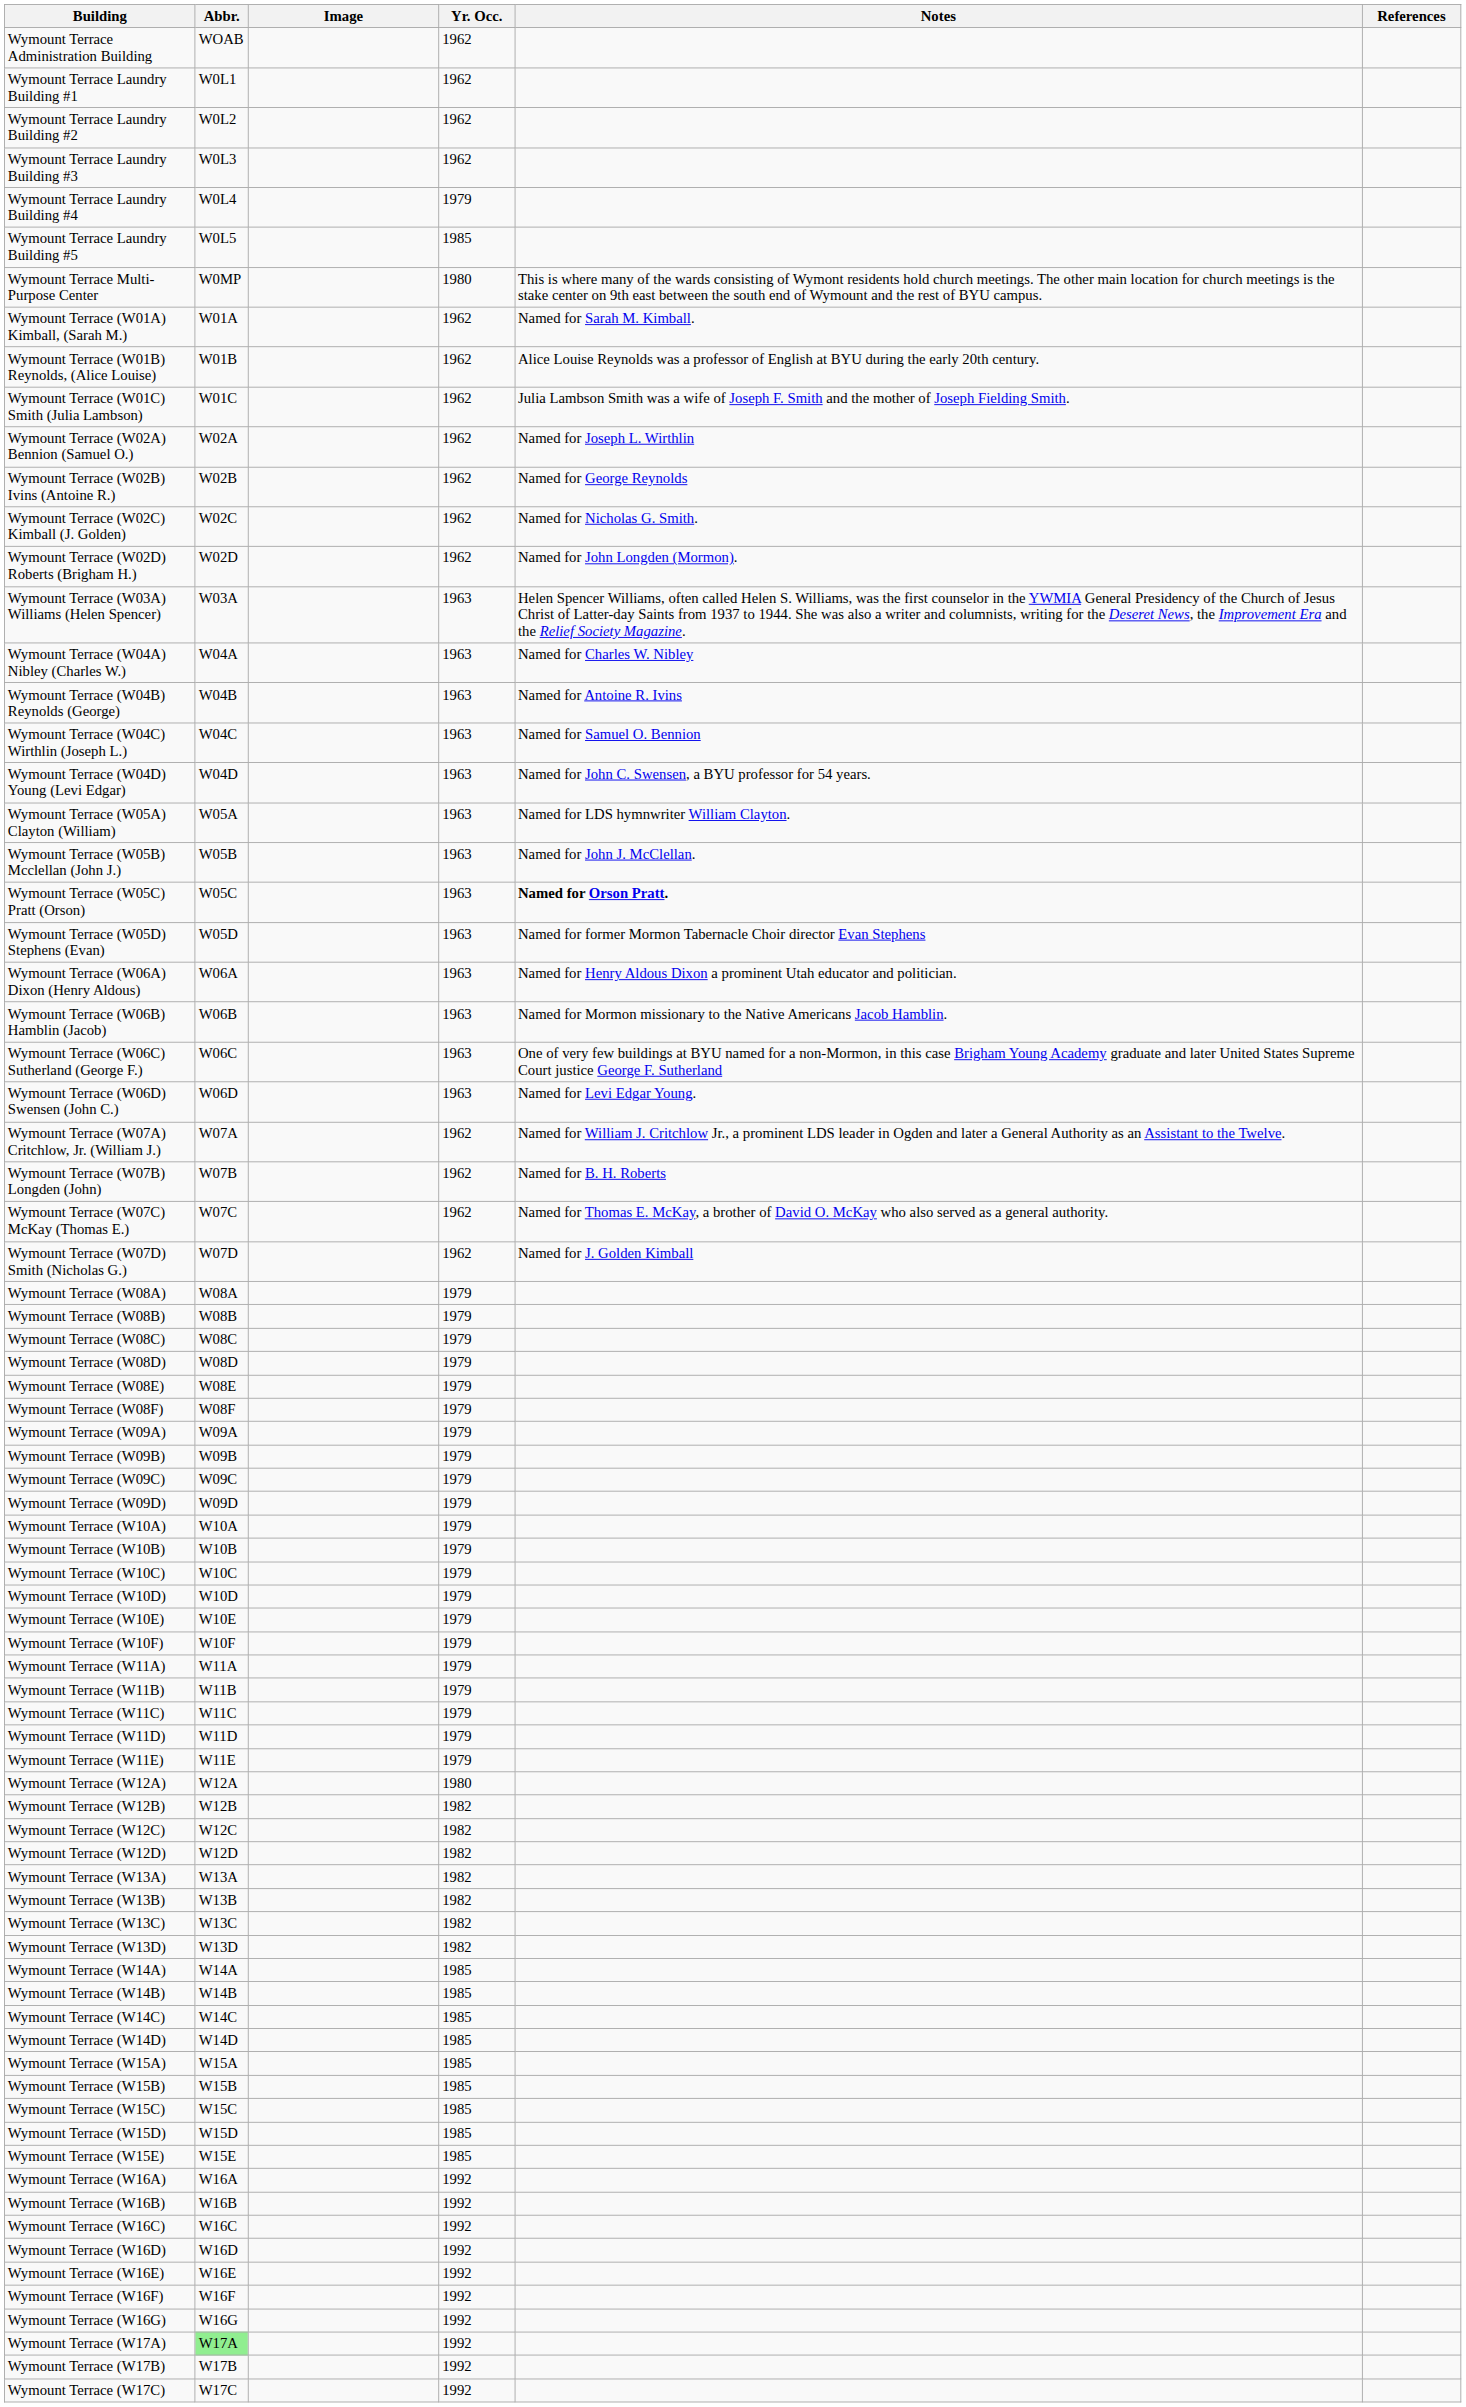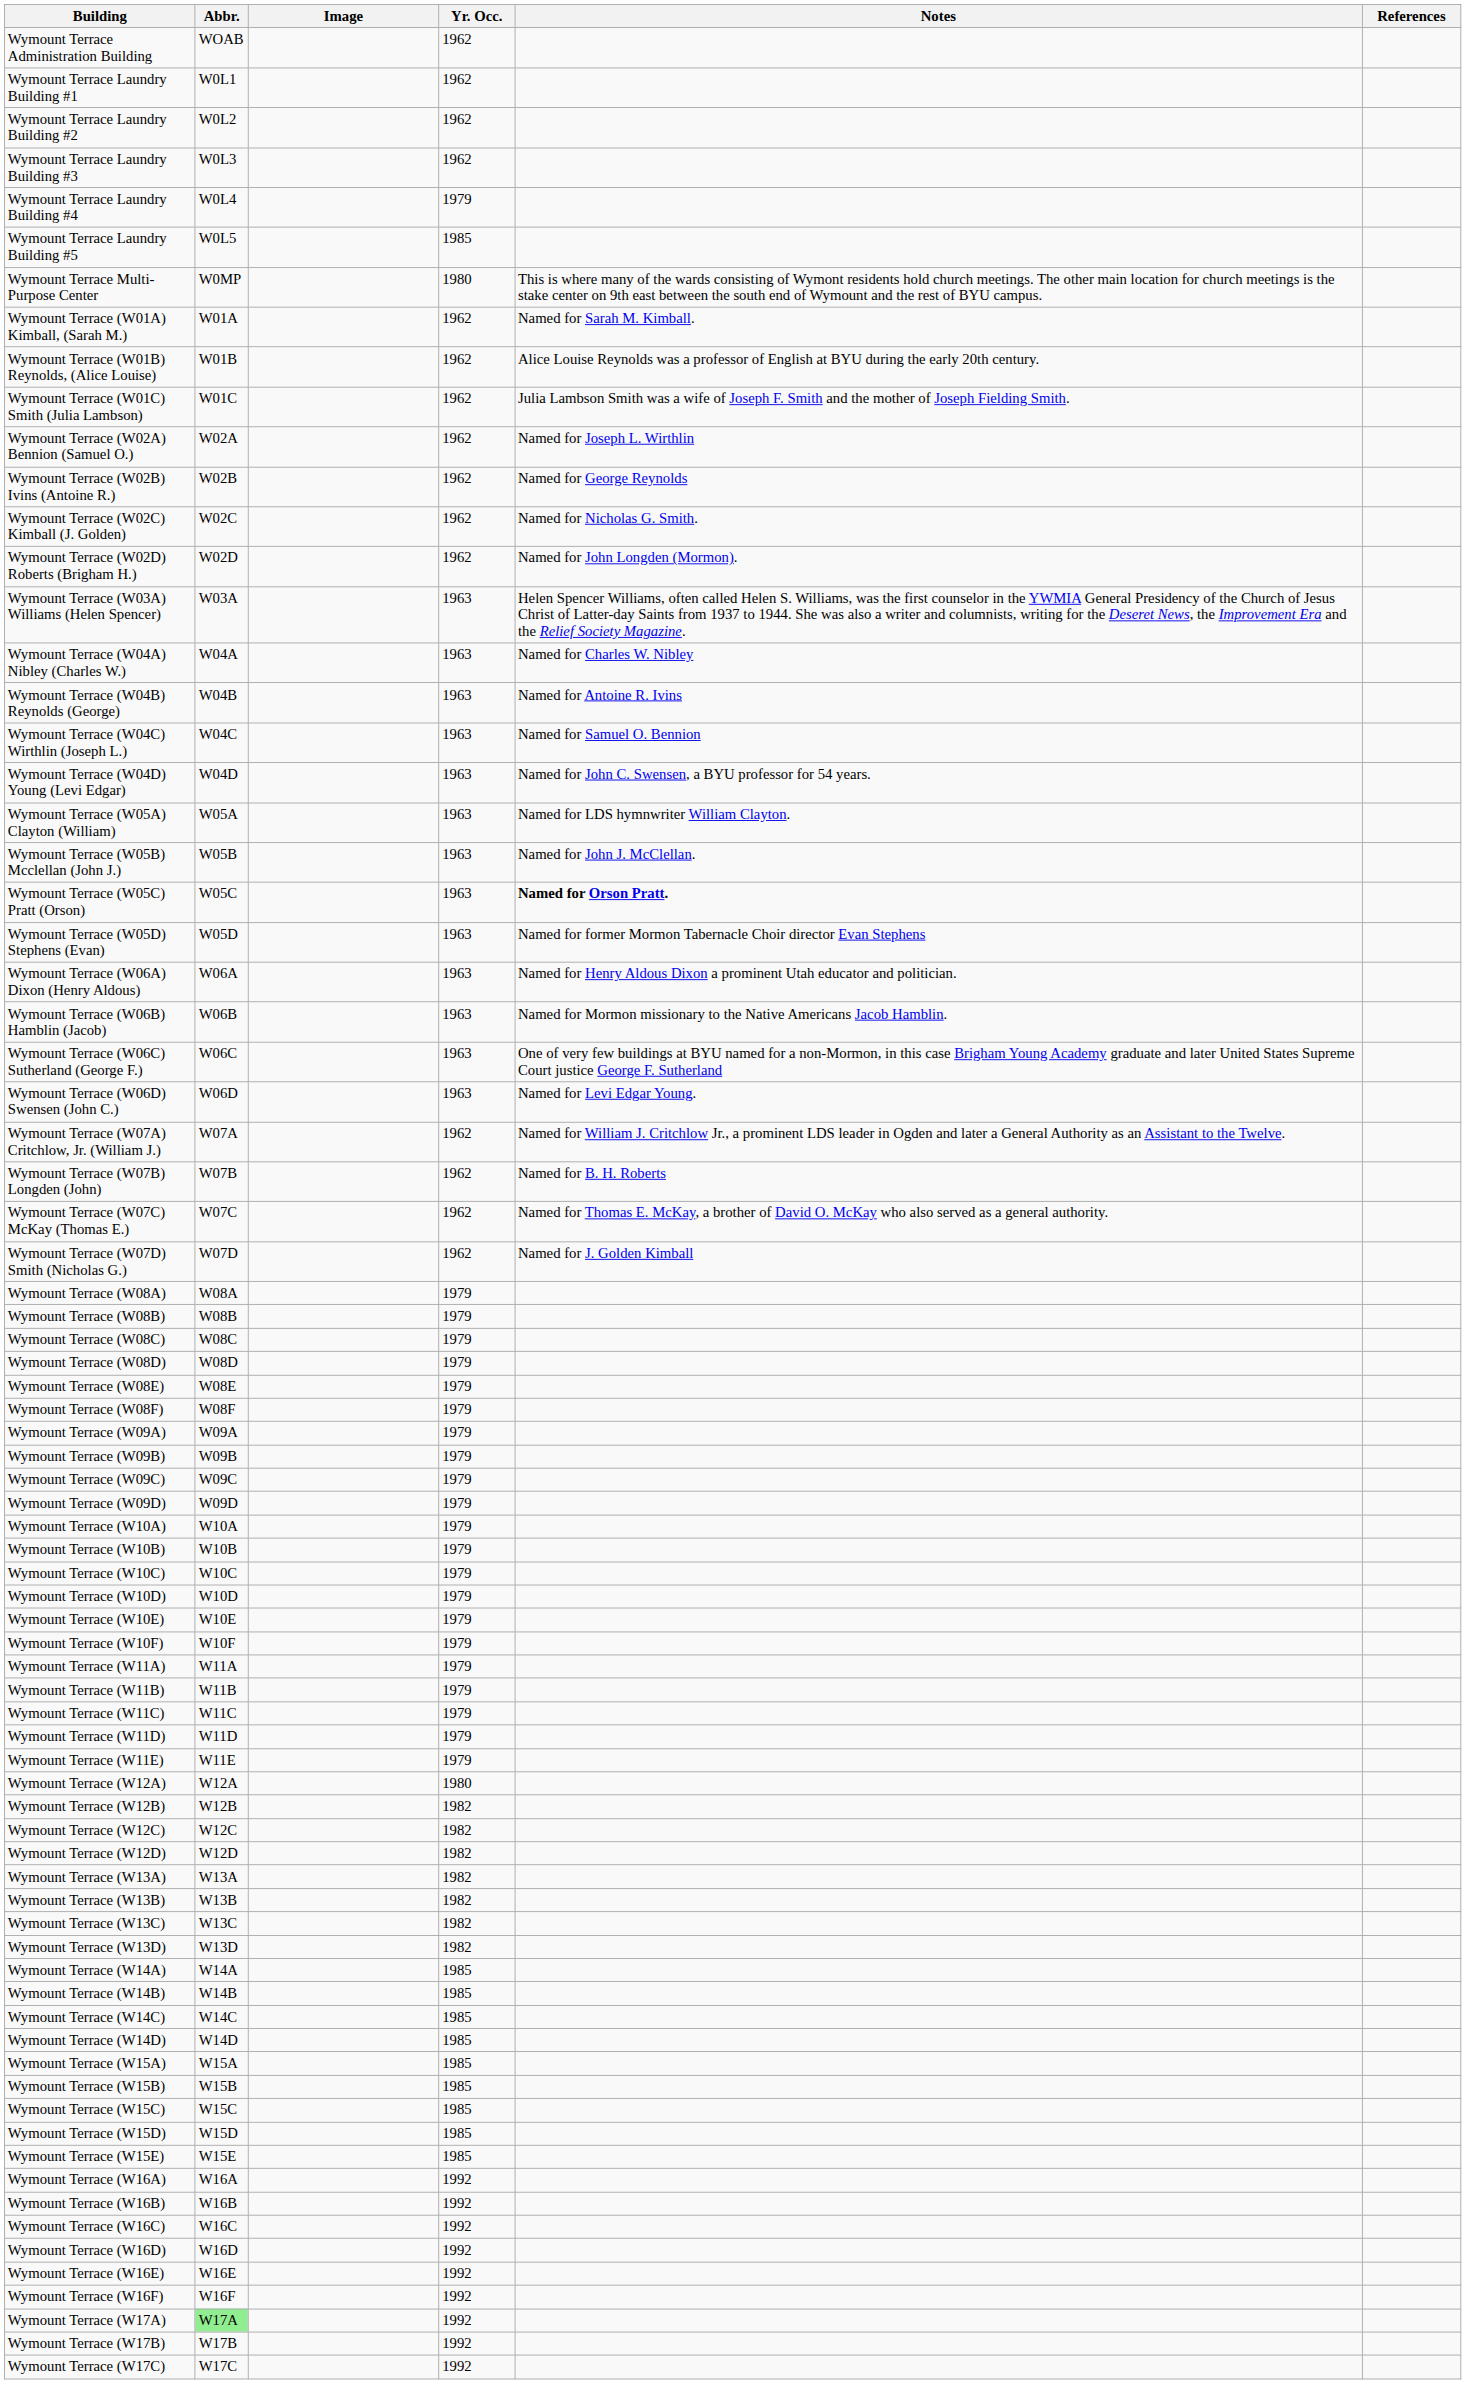- row: Wymount Terrace (W16G) | W16G | 1992
